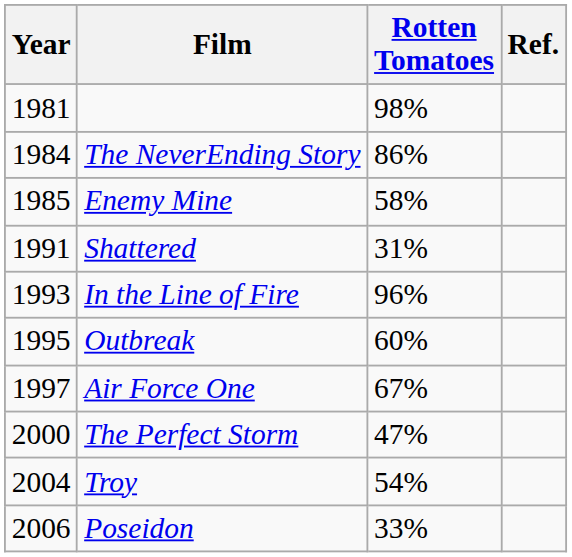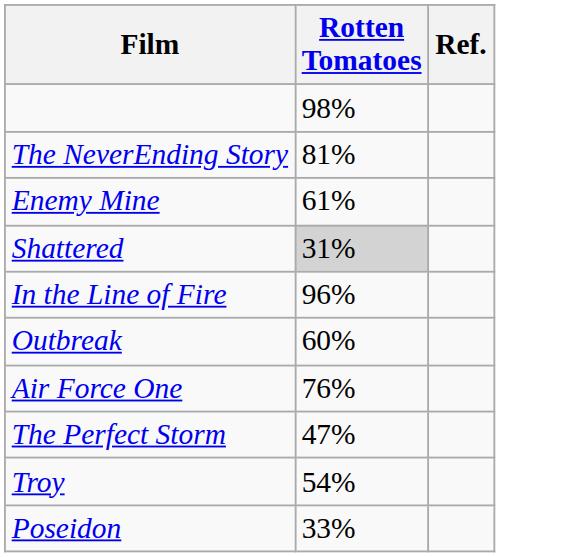- column: Year | 1981 | 1984 | 1985 | 1991 | 1993 | 1995 | 1997 | 2000 | 2004 | 2006
The NeverEnding Story | Rotten Tomatoes: 86% -> 81%
Enemy Mine | Rotten Tomatoes: 58% -> 61%
Shattered | Rotten Tomatoes: no background -> lightgrey background
Air Force One | Rotten Tomatoes: 67% -> 76%
